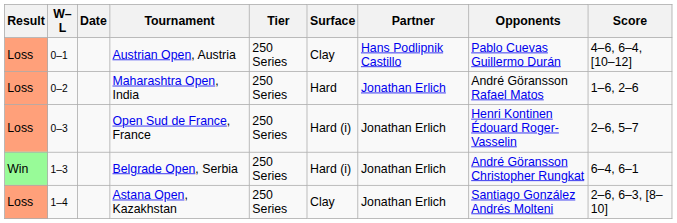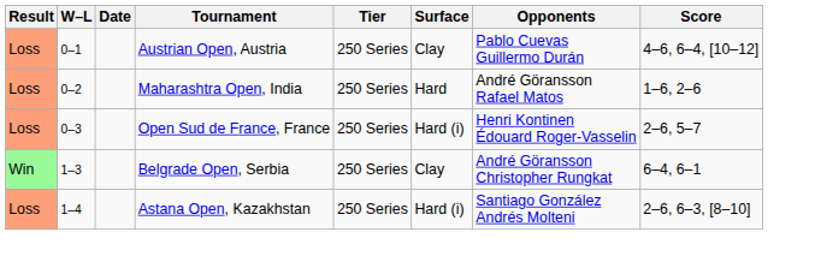- column: Partner | Hans Podlipnik Castillo | Jonathan Erlich | Jonathan Erlich | Jonathan Erlich | Jonathan Erlich
Belgrade Open, Serbia | Surface: Hard (i) -> Clay
Astana Open, Kazakhstan | Surface: Clay -> Hard (i)
